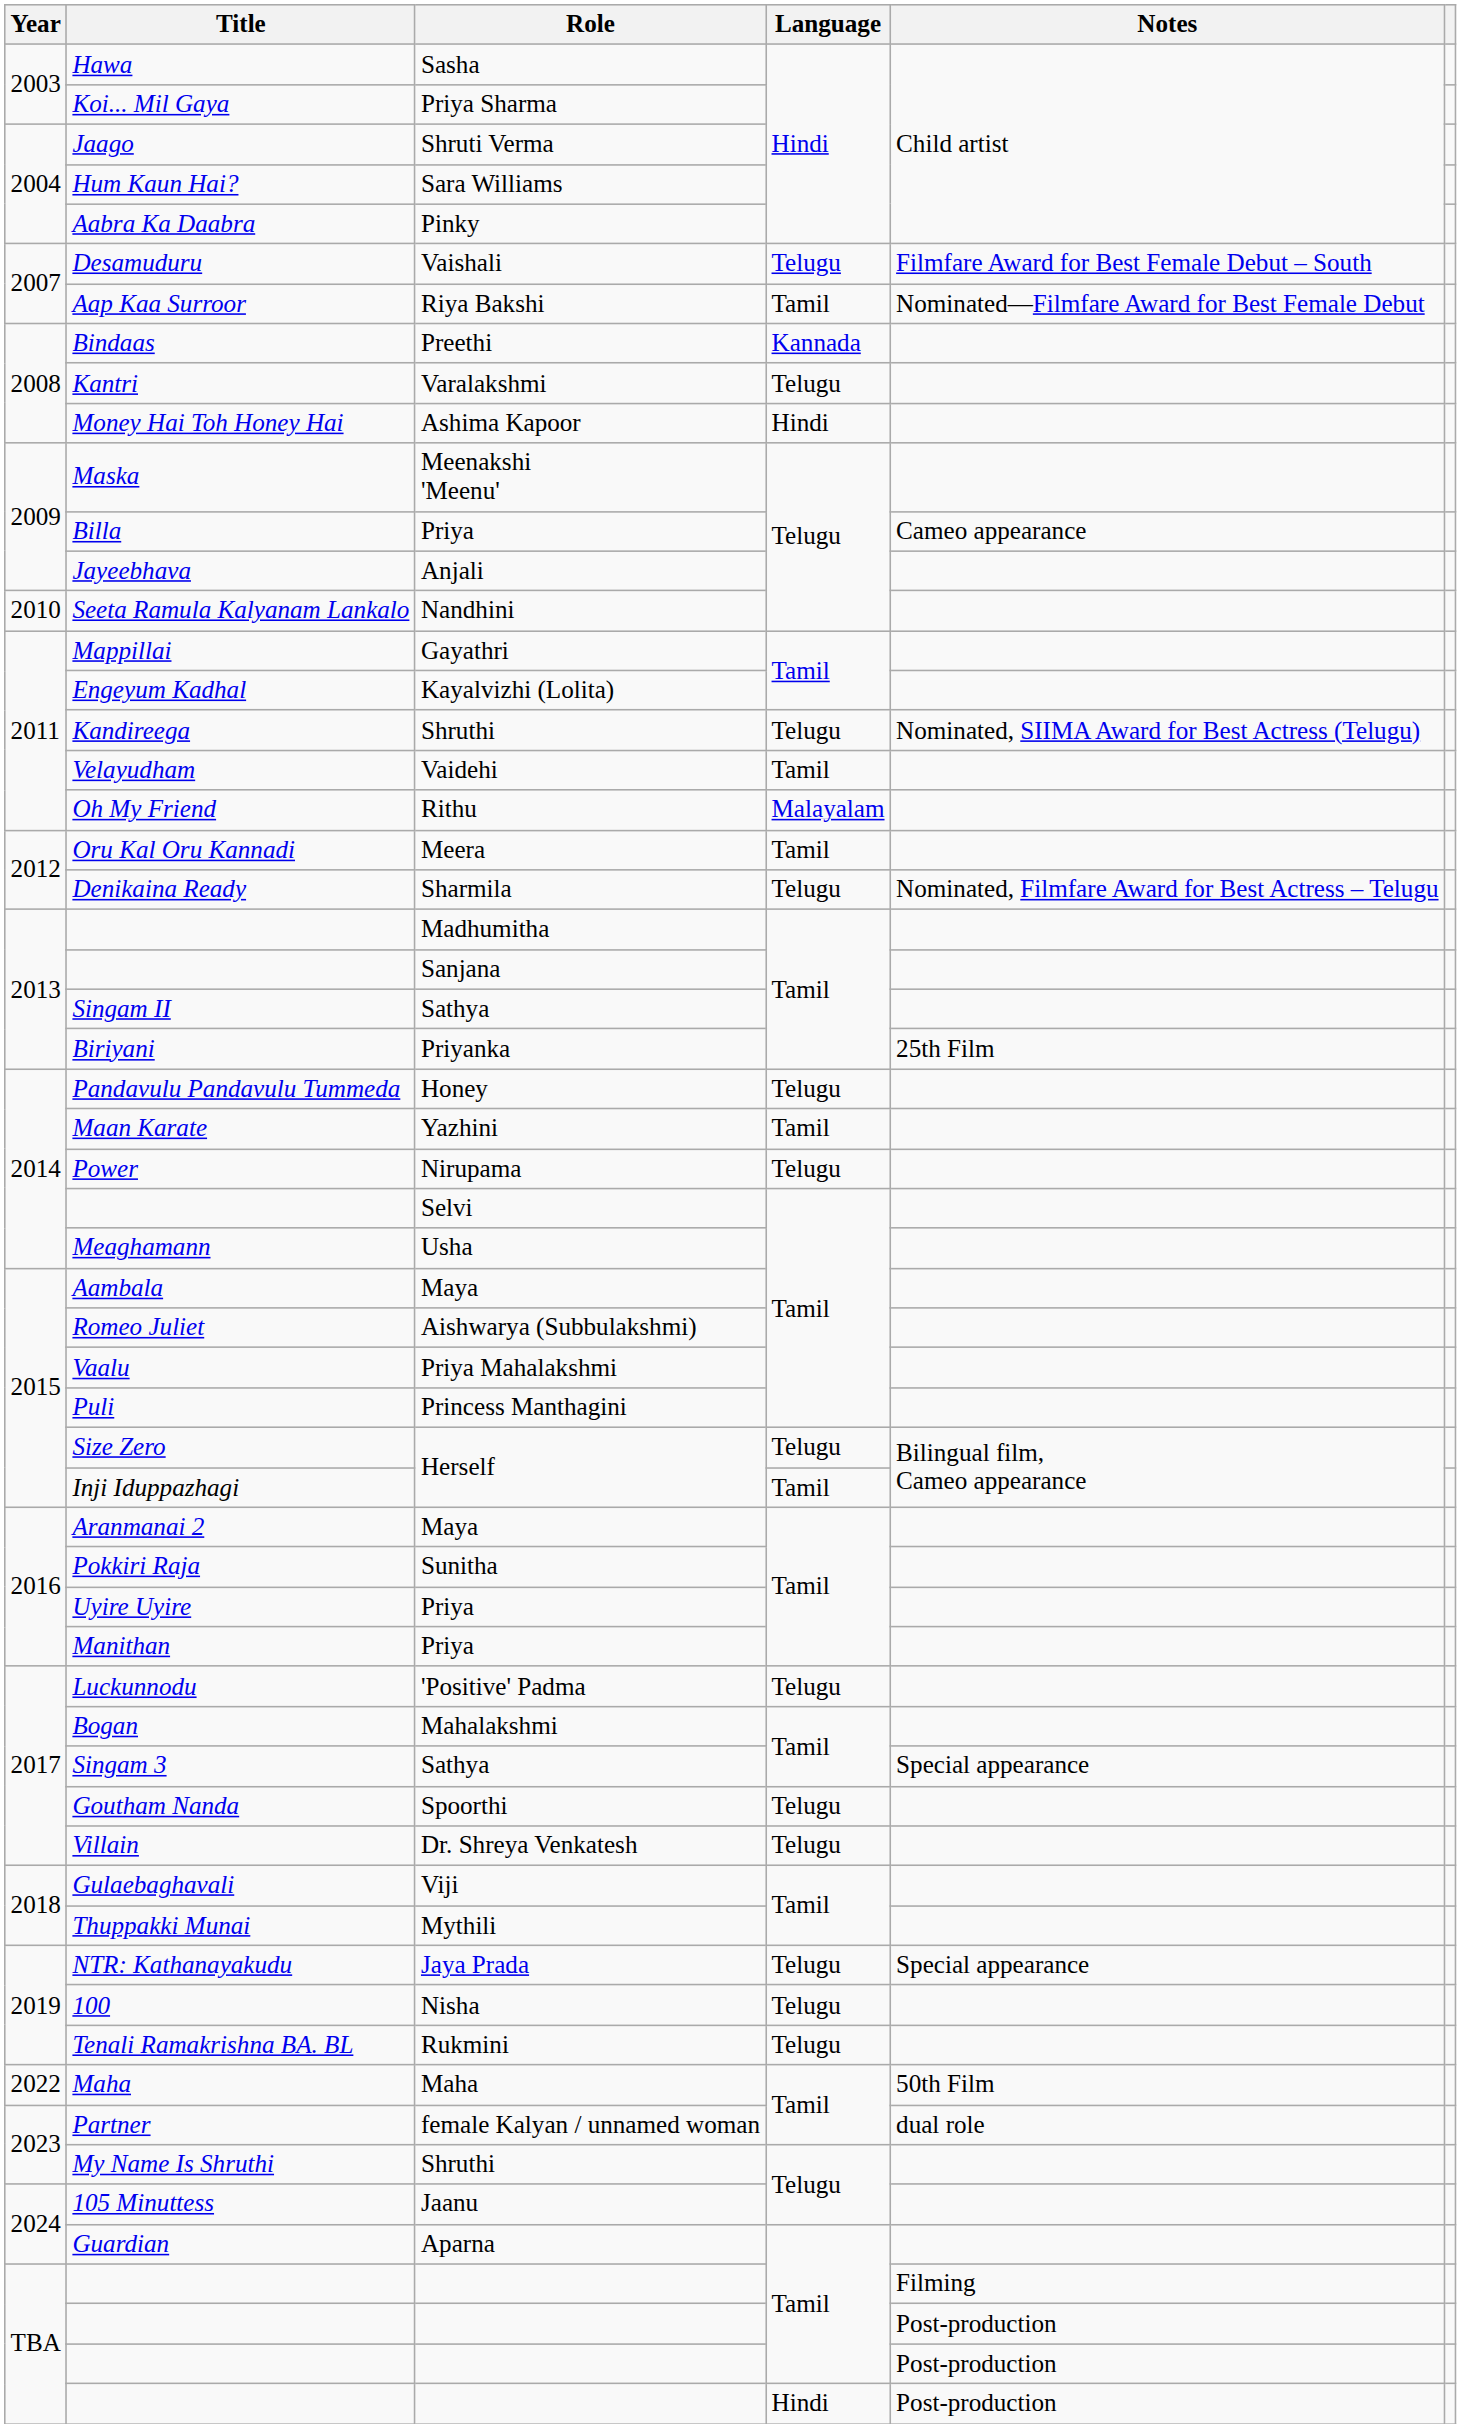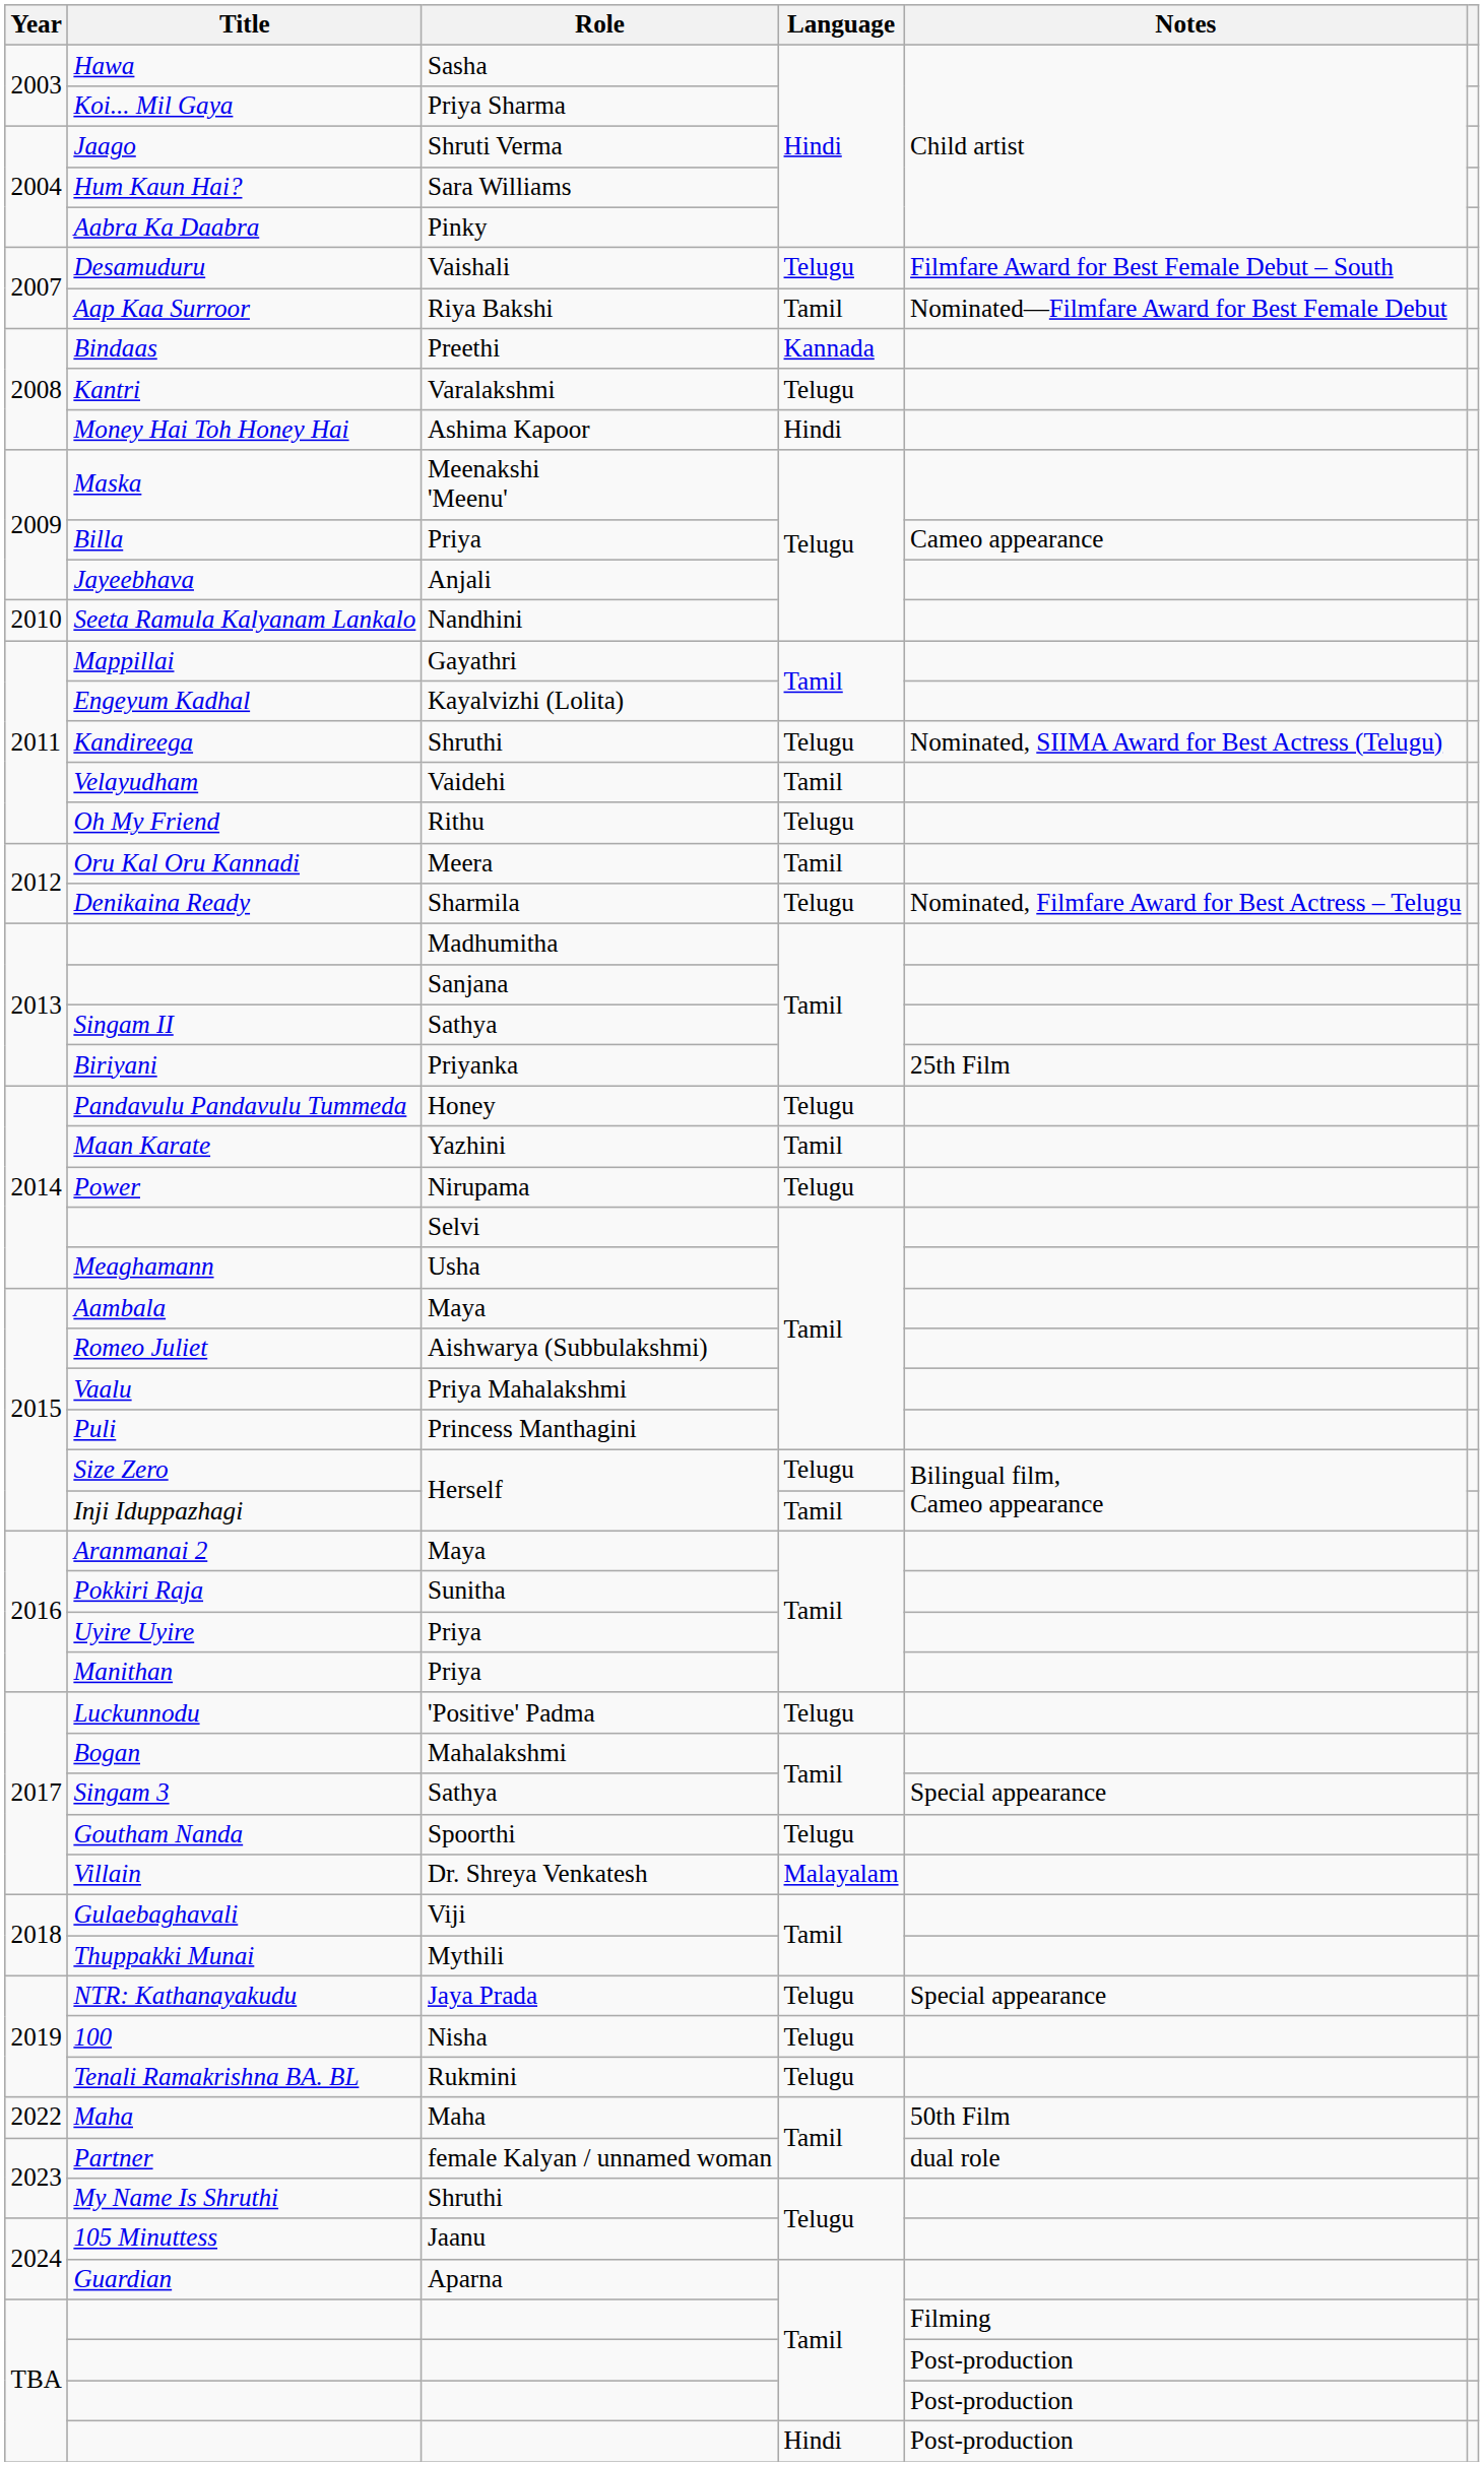Oh My Friend | Language: Malayalam -> Telugu
Villain | Language: Telugu -> Malayalam
